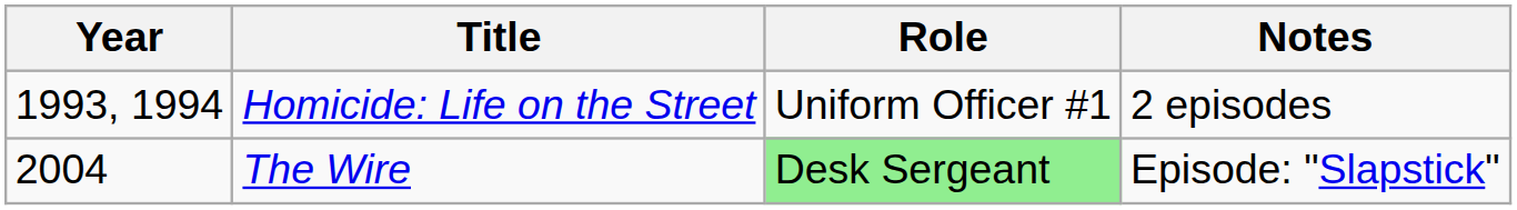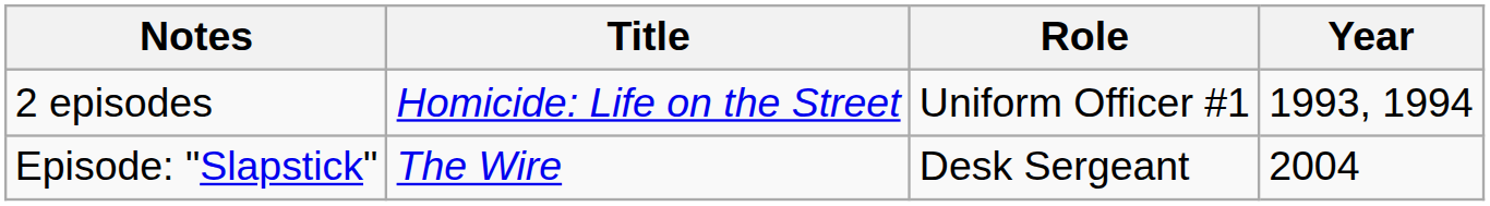columns swapped: Year <-> Notes
The Wire | Role: lightgreen background -> no background
